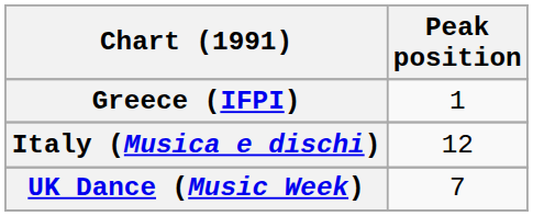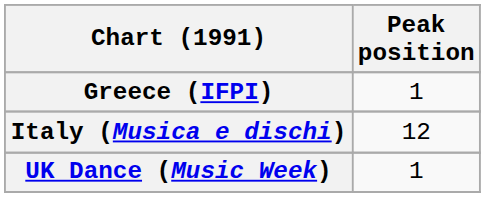UK Dance (Music Week) | Peak position: 7 -> 1
